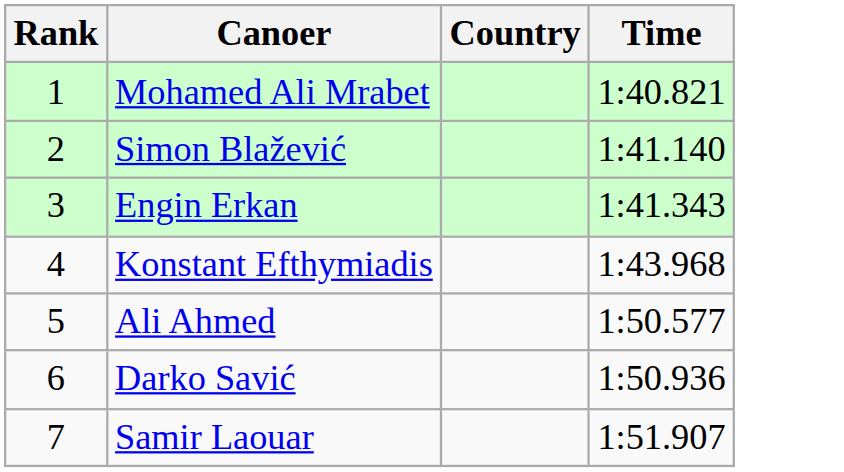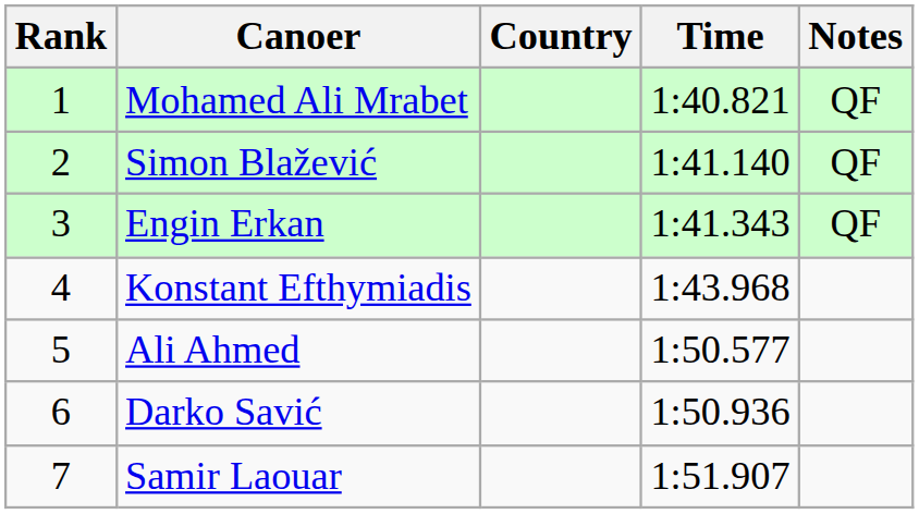+ column: Notes | QF | QF | QF
